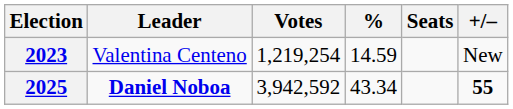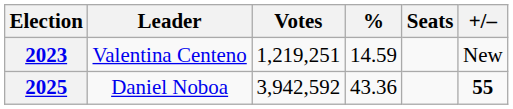2023 | Votes: 1,219,254 -> 1,219,251
2025 | Leader: bold -> normal
2025 | %: 43.34 -> 43.36
